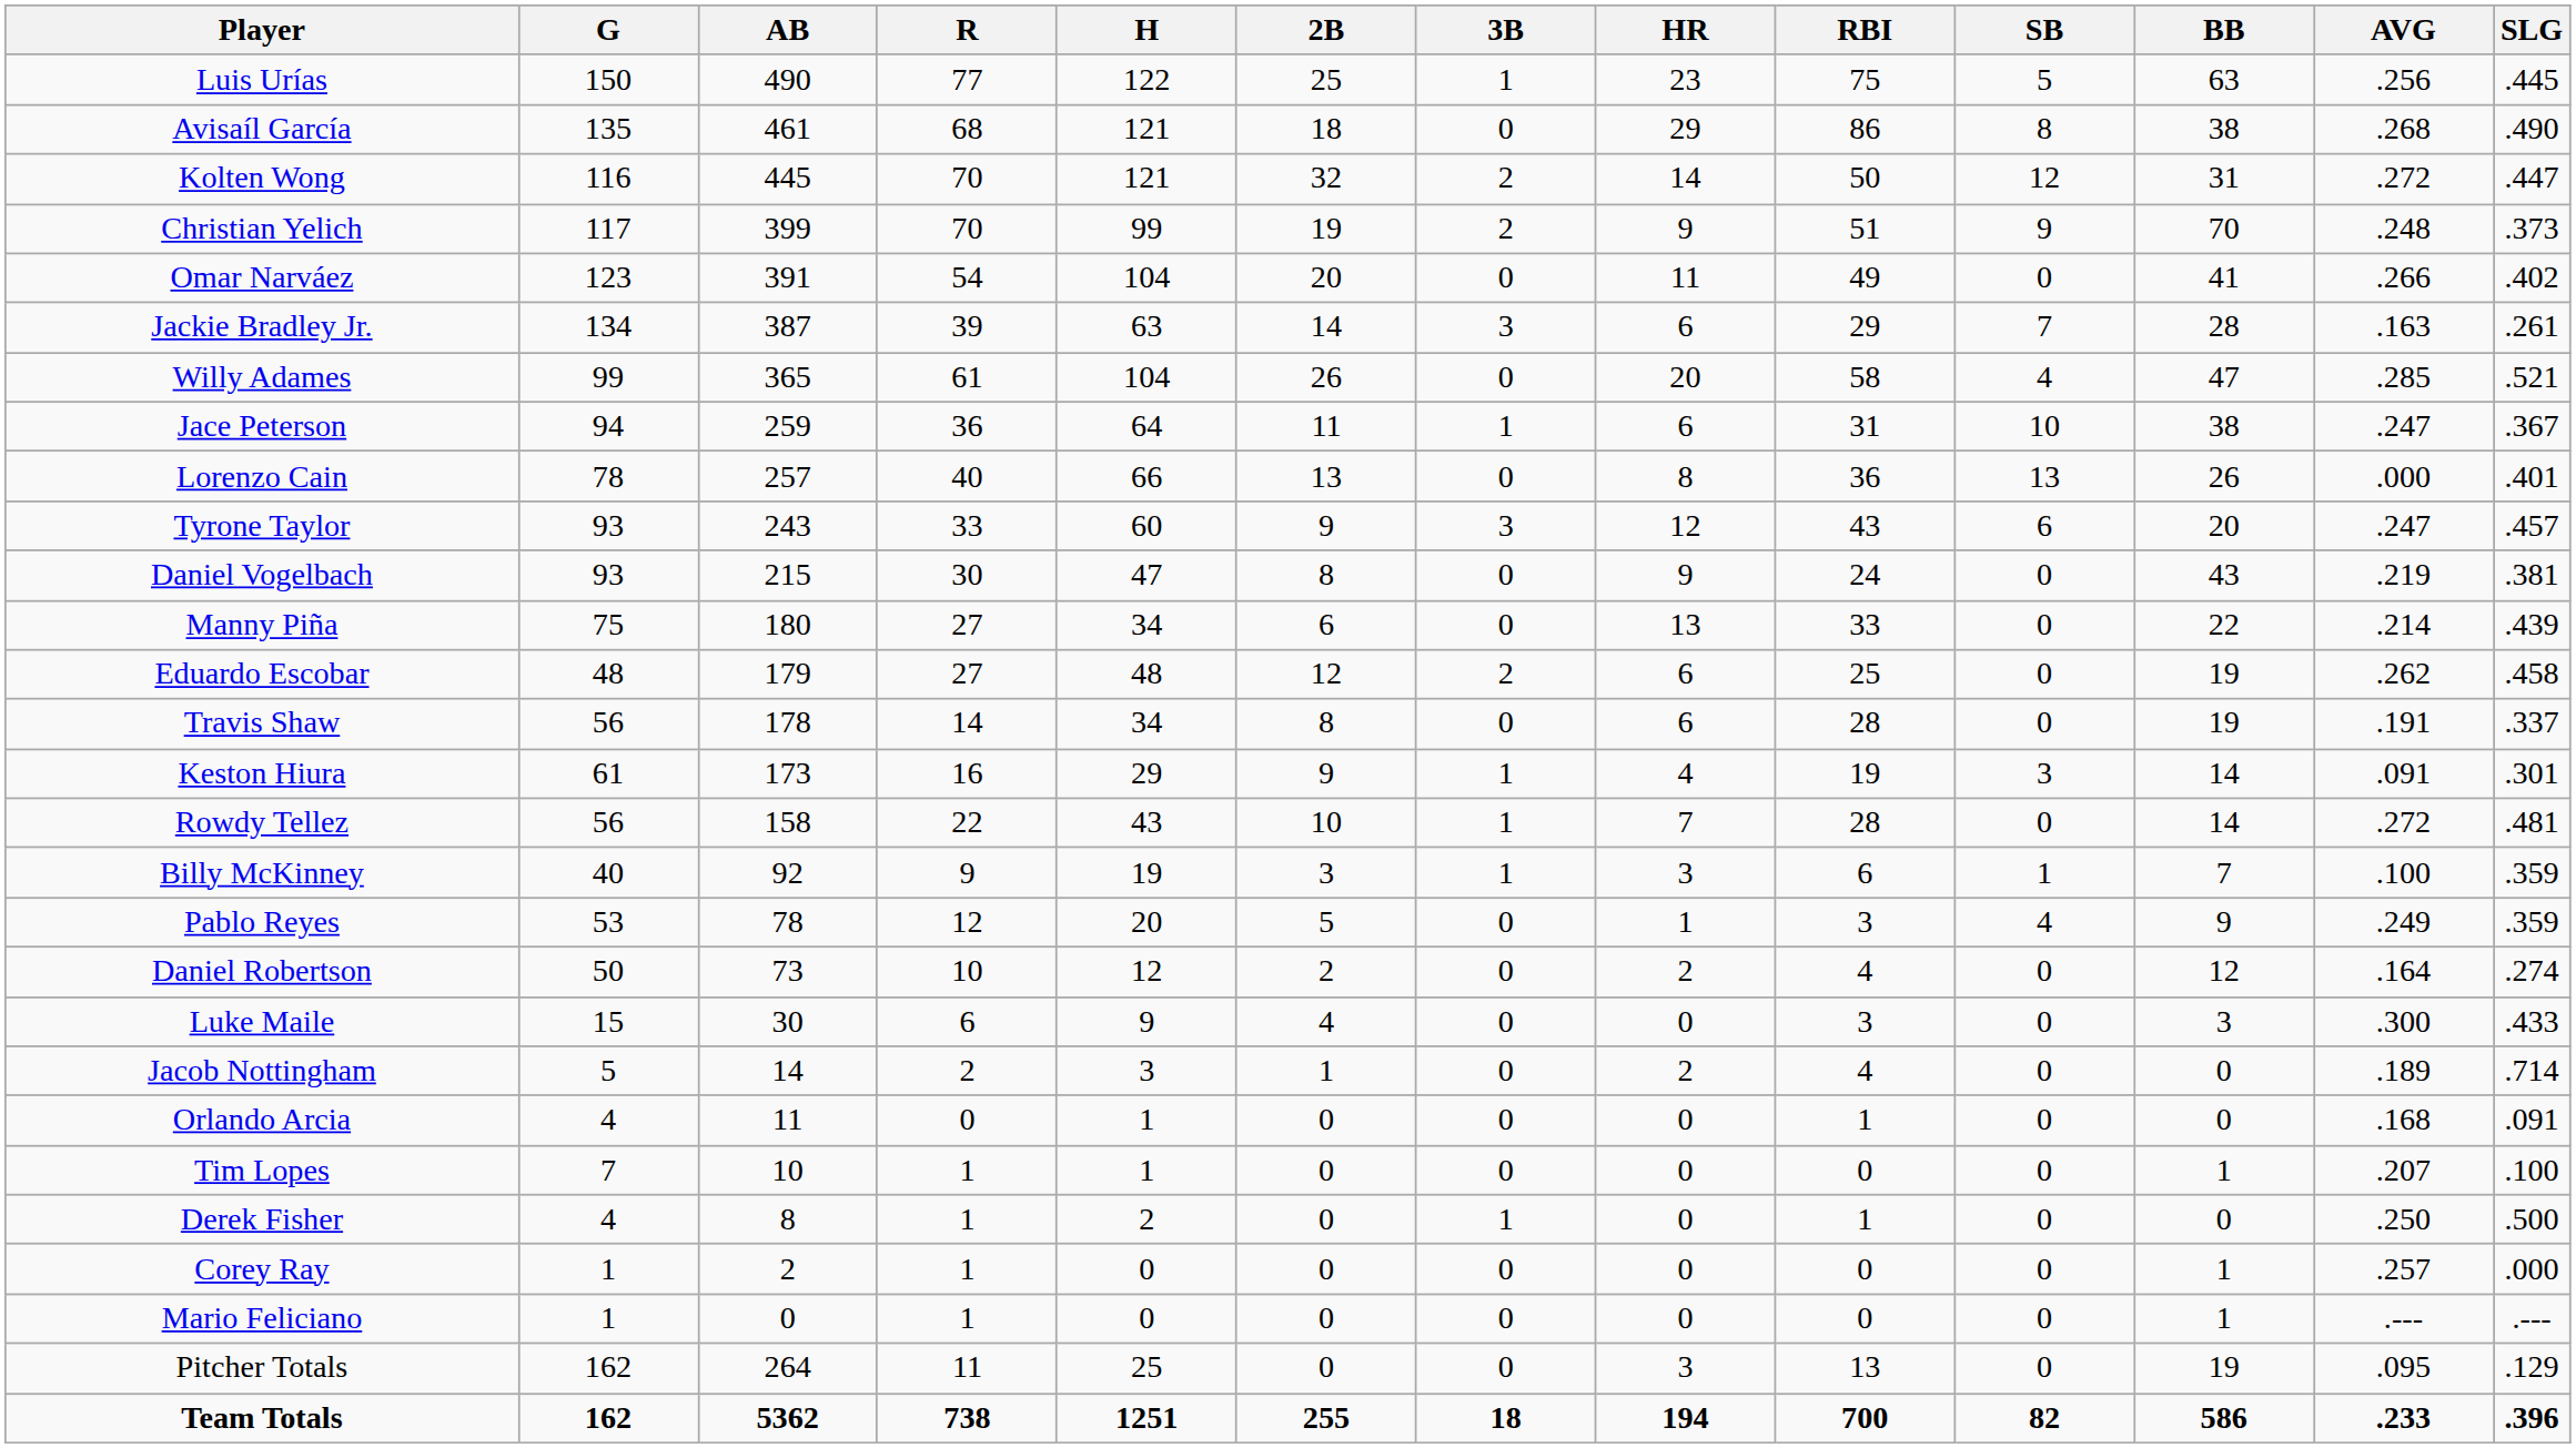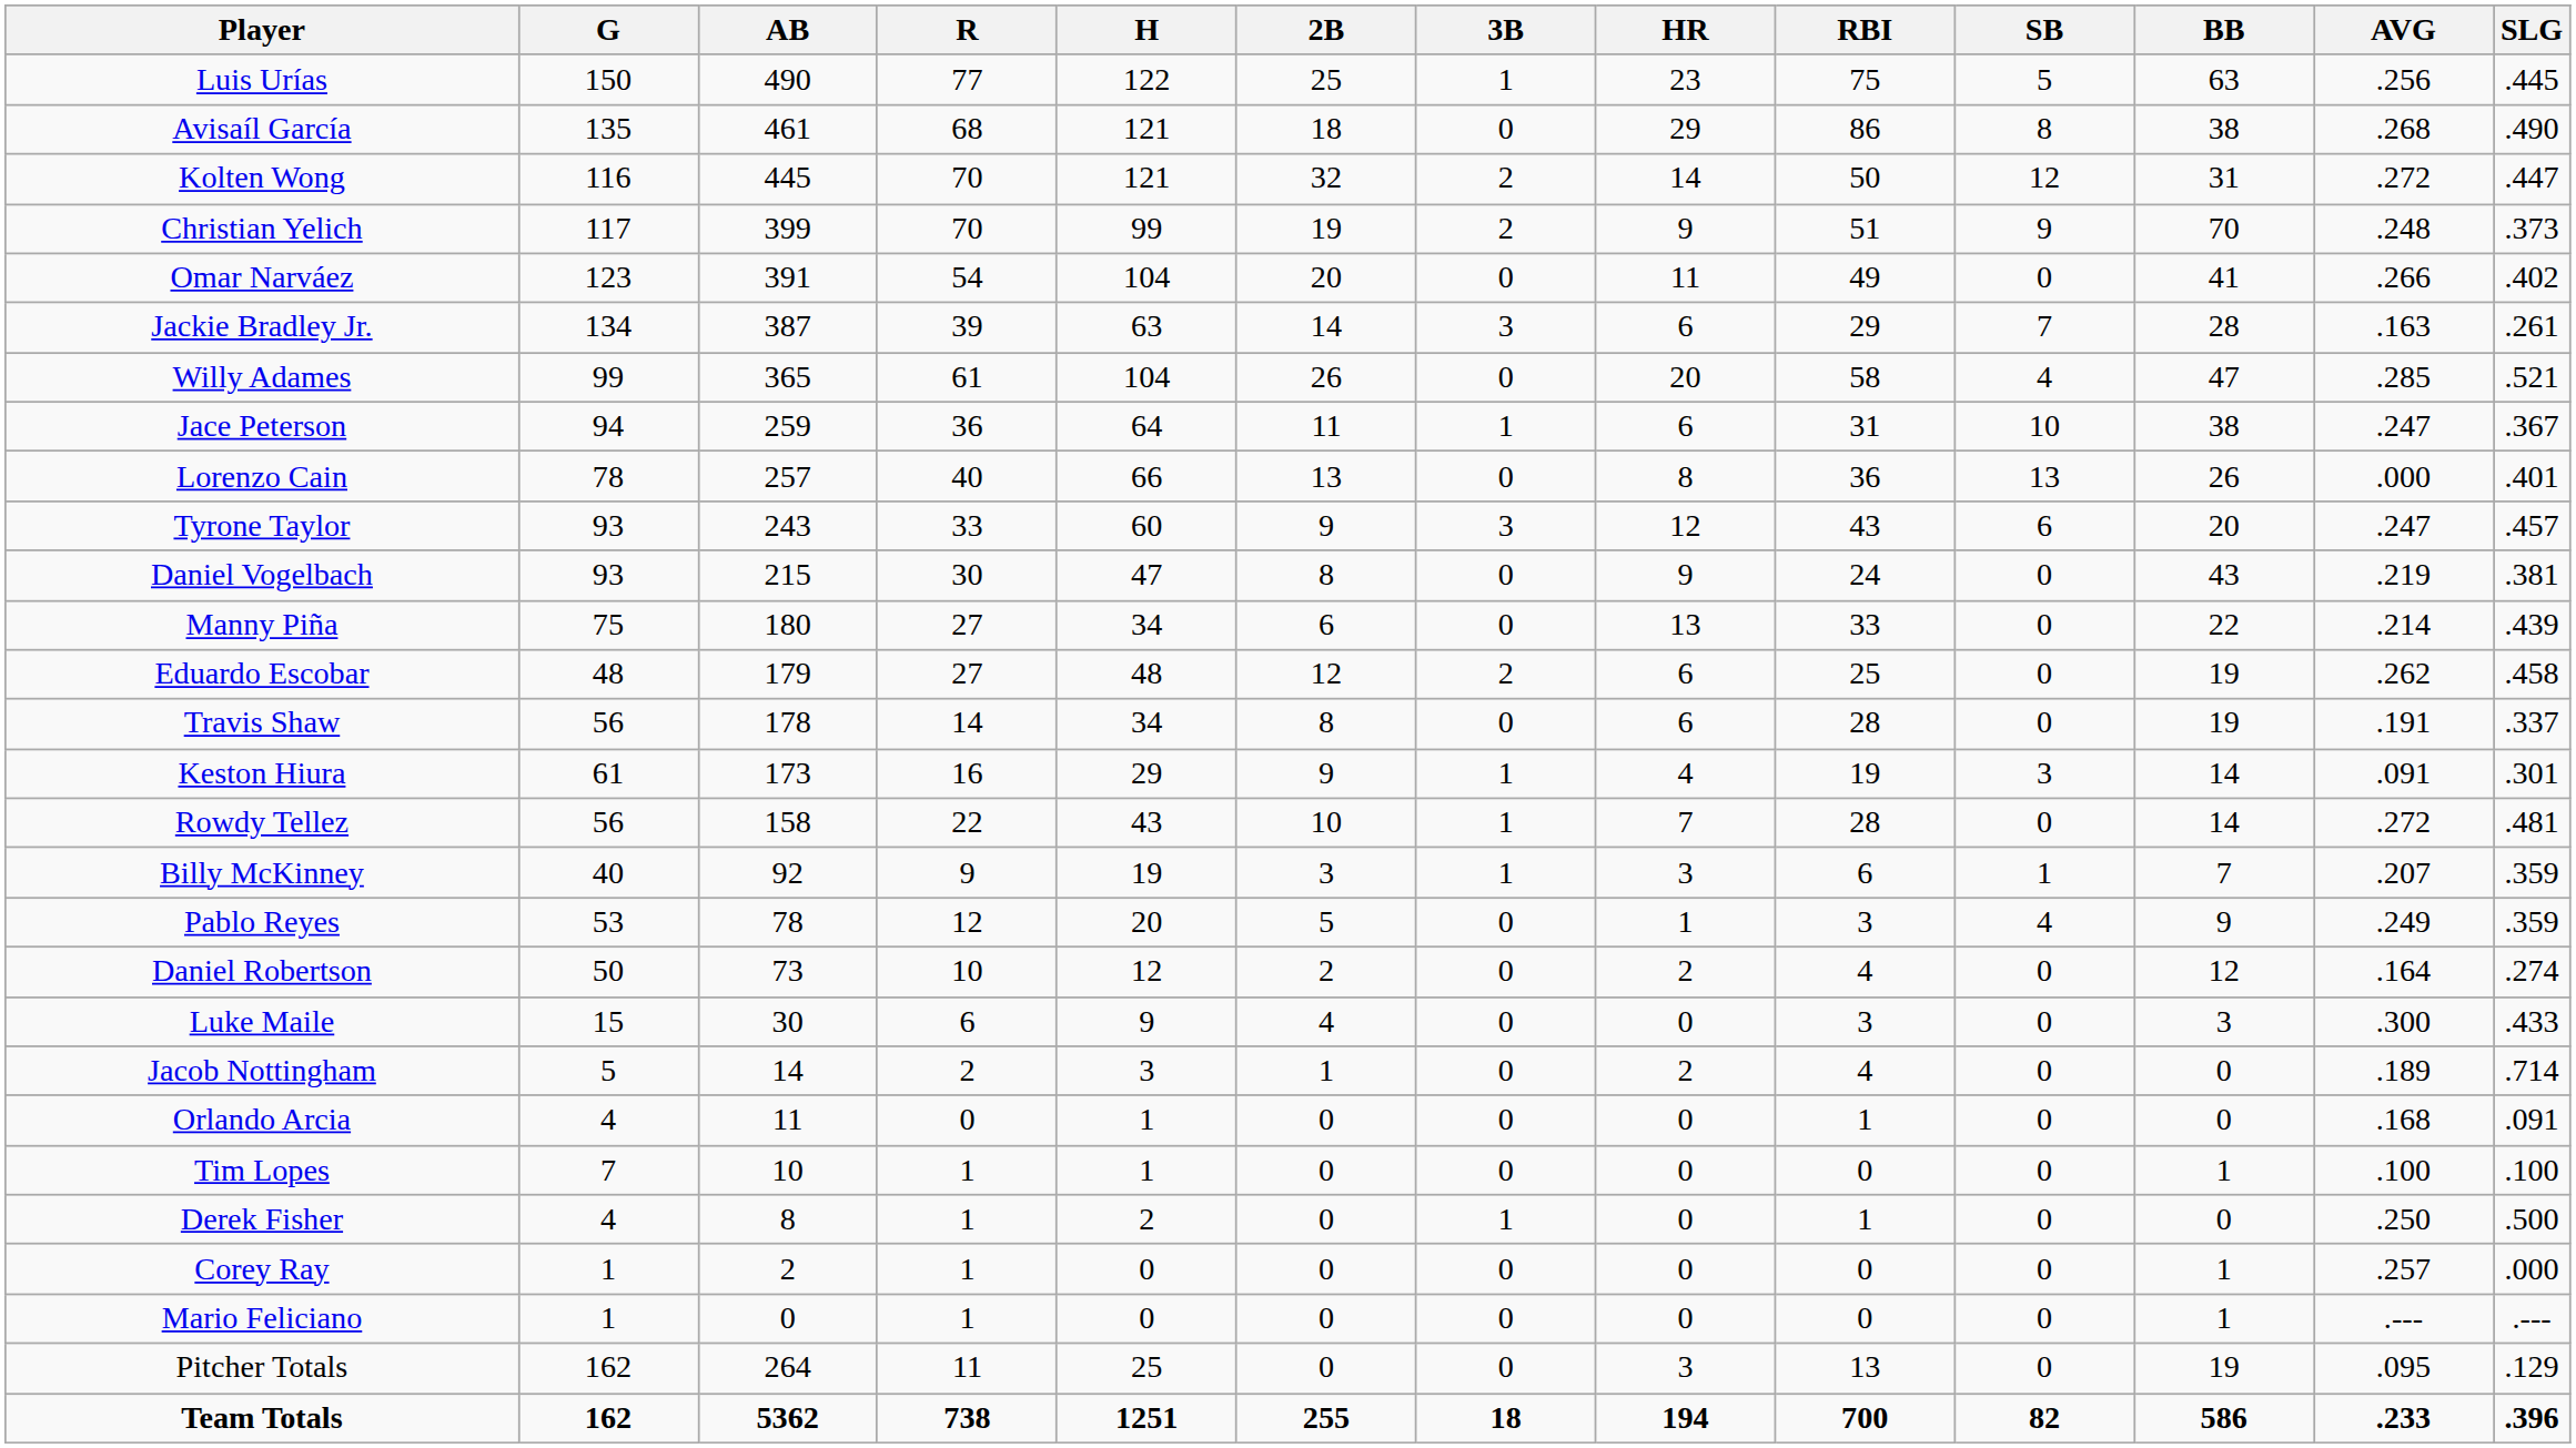Billy McKinney | AVG: .100 -> .207
Tim Lopes | AVG: .207 -> .100
